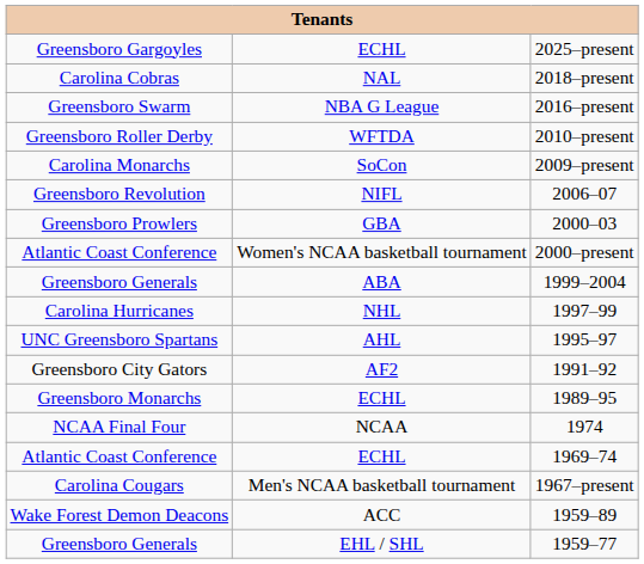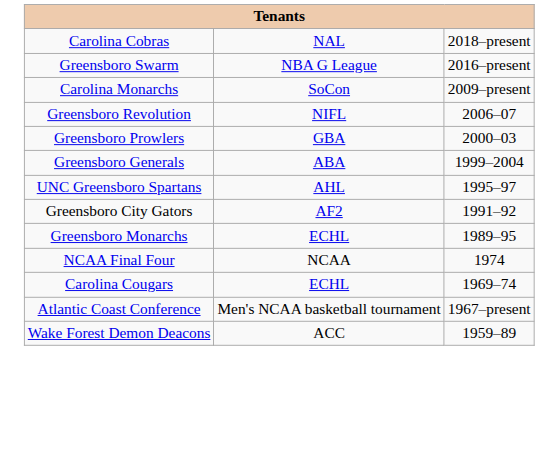- row: Greensboro Gargoyles | ECHL | 2025–present
- row: Greensboro Roller Derby | WFTDA | 2010–present
- row: Atlantic Coast Conference | Women's NCAA basketball tournament | 2000–present
- row: Carolina Hurricanes | NHL | 1997–99
1969–74 | column 1: Atlantic Coast Conference -> Carolina Cougars
1967–present | column 1: Carolina Cougars -> Atlantic Coast Conference
- row: Greensboro Generals | EHL / SHL | 1959–77
